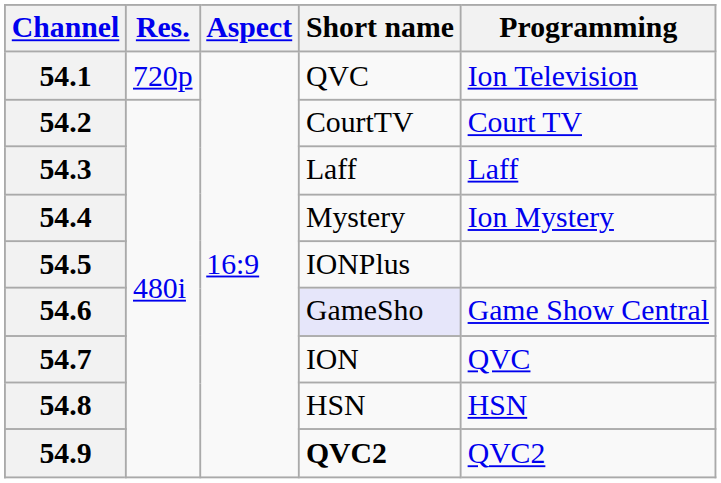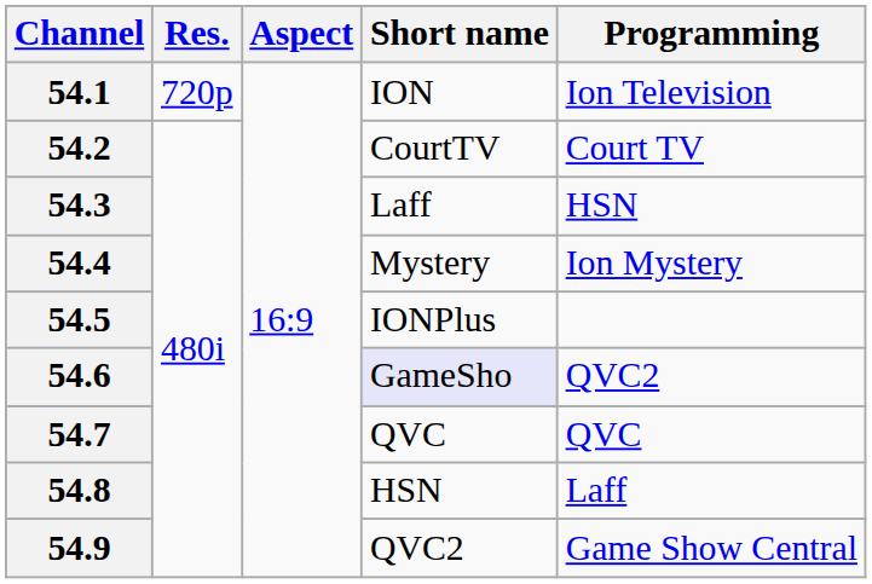54.1 | Short name: QVC -> ION
54.3 | Programming: Laff -> HSN
54.6 | Programming: Game Show Central -> QVC2
54.7 | Short name: ION -> QVC
54.8 | Programming: HSN -> Laff
54.9 | Short name: bold -> normal
54.9 | Programming: QVC2 -> Game Show Central
